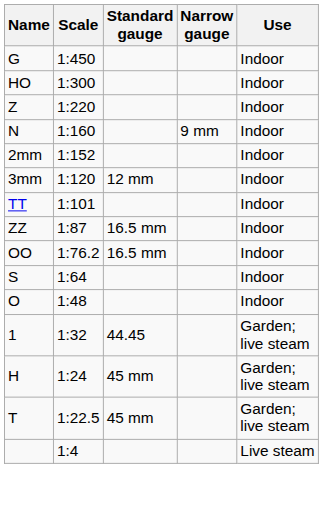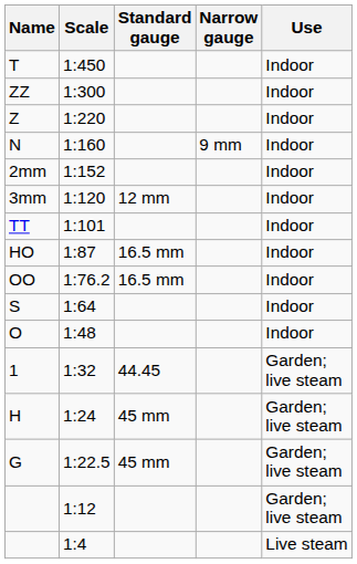1:450 | Name: G -> T
1:300 | Name: HO -> ZZ
1:87 | Name: ZZ -> HO
1:22.5 | Name: T -> G
+ row: 1:12 | Garden; live steam
